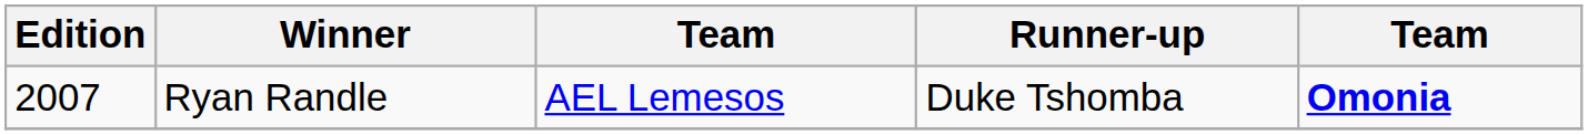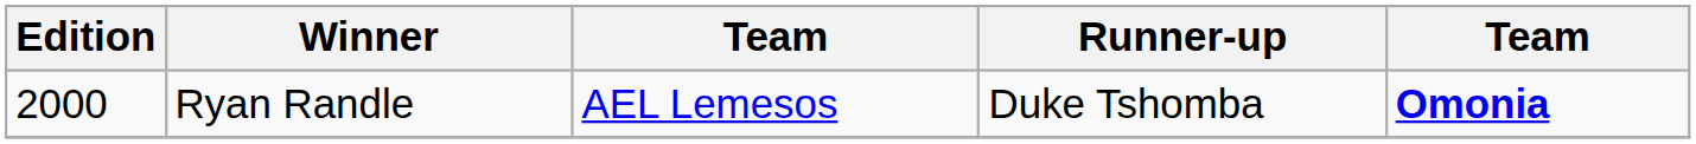Ryan Randle | Edition: 2007 -> 2000
